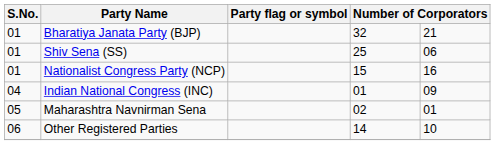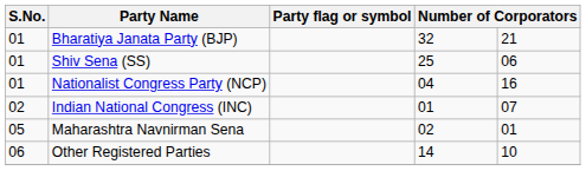Nationalist Congress Party (NCP) | column 4: 15 -> 04
Indian National Congress (INC) | S.No.: 04 -> 02
Indian National Congress (INC) | column 5: 09 -> 07
